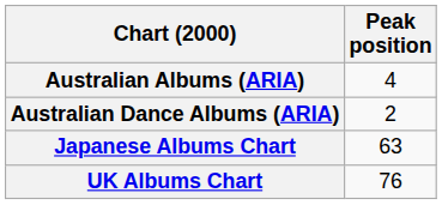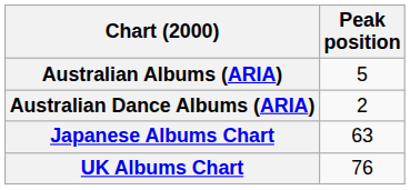Australian Albums (ARIA) | Peak position: 4 -> 5
